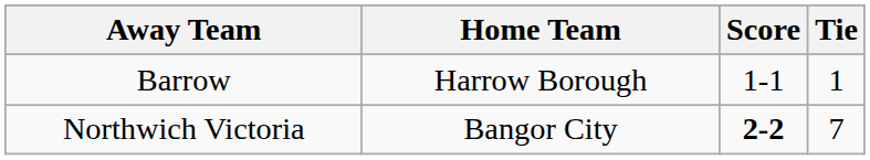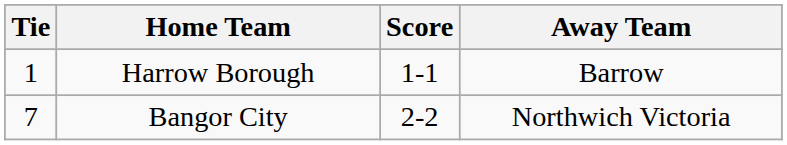columns swapped: Tie <-> Away Team
Bangor City | Score: bold -> normal
